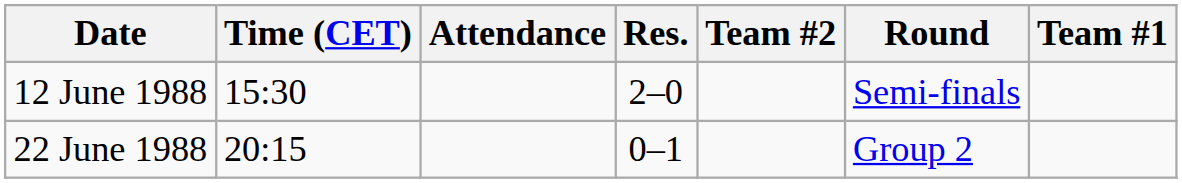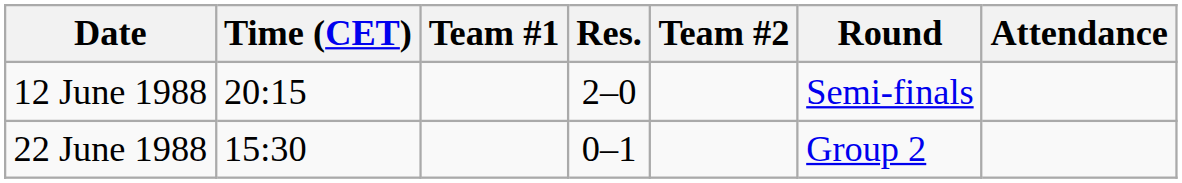columns swapped: Team #1 <-> Attendance
12 June 1988 | Time (CET): 15:30 -> 20:15
22 June 1988 | Time (CET): 20:15 -> 15:30
